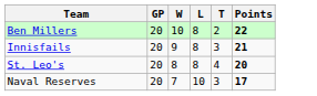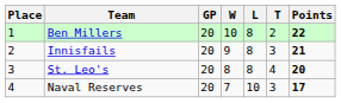+ column: Place | 1 | 2 | 3 | 4
